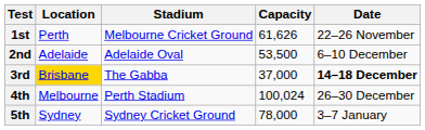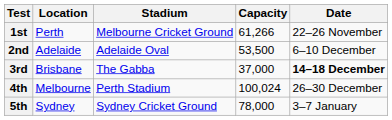1st | Capacity: 61,626 -> 61,266
3rd | Location: gold background -> no background
